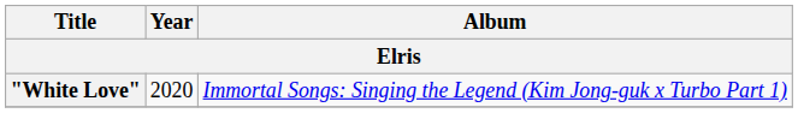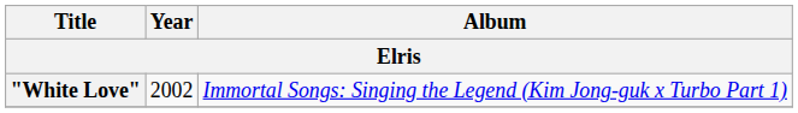"White Love" | Year: 2020 -> 2002
